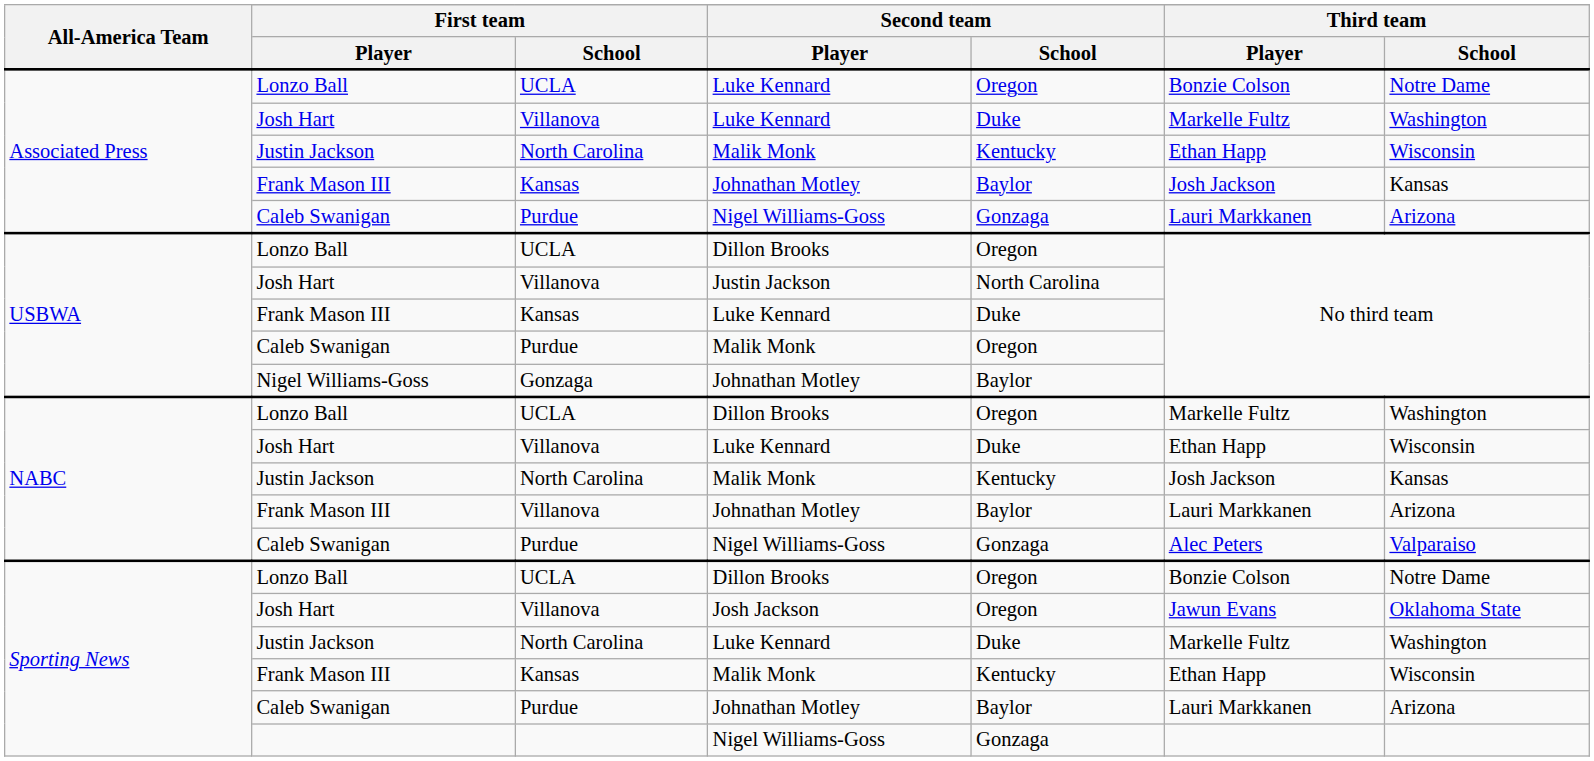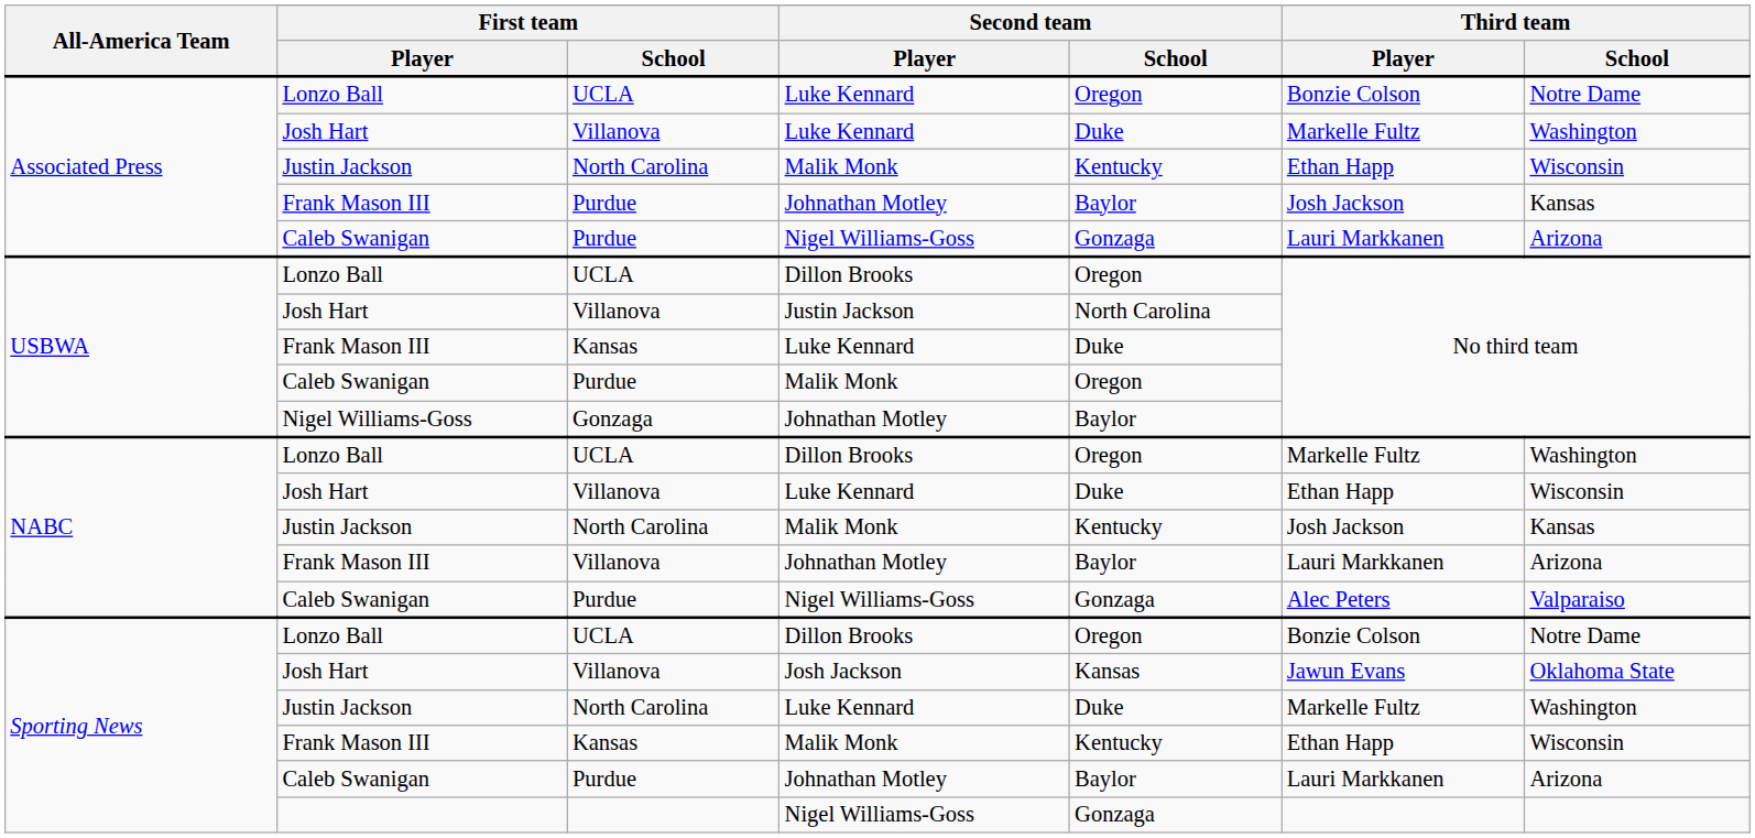Associated Press / Frank Mason III | First team / School: Kansas -> Purdue
Sporting News / Josh Hart | Second team / School: Oregon -> Kansas
